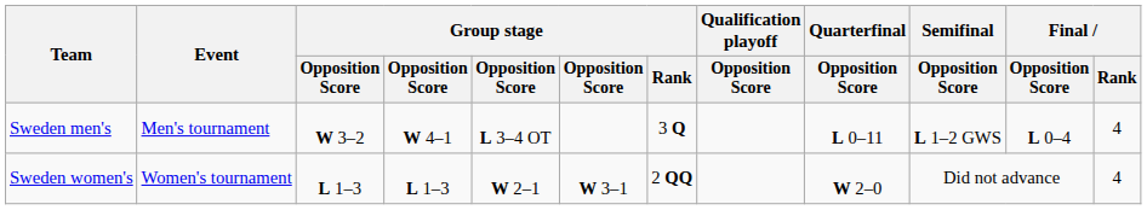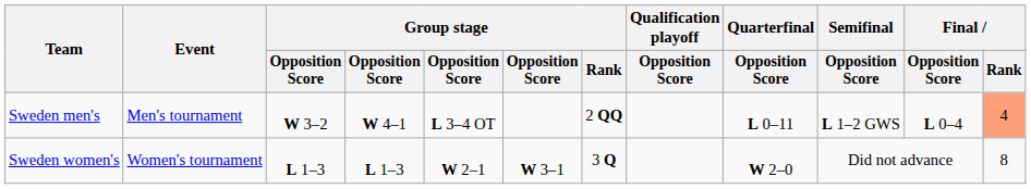Sweden men's | Group stage / Rank: 3 Q -> 2 QQ
Sweden men's | Final / Rank: no background -> lightsalmon background
Sweden women's | Group stage / Rank: 2 QQ -> 3 Q
Sweden women's | Final / Rank: 4 -> 8
